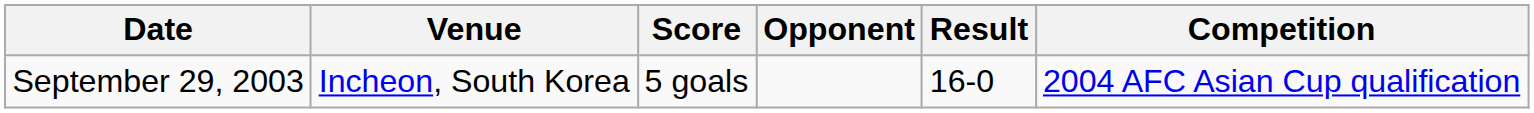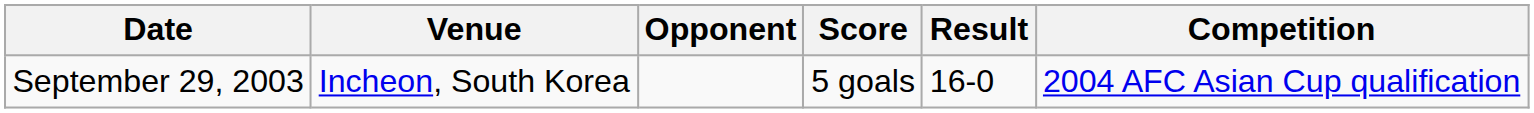columns swapped: Opponent <-> Score
